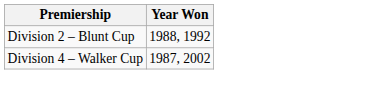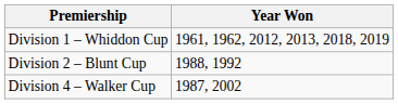+ row: Division 1 – Whiddon Cup | 1961, 1962, 2012, 2013, 2018, 2019
